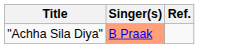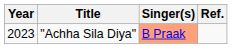+ column: Year | 2023
